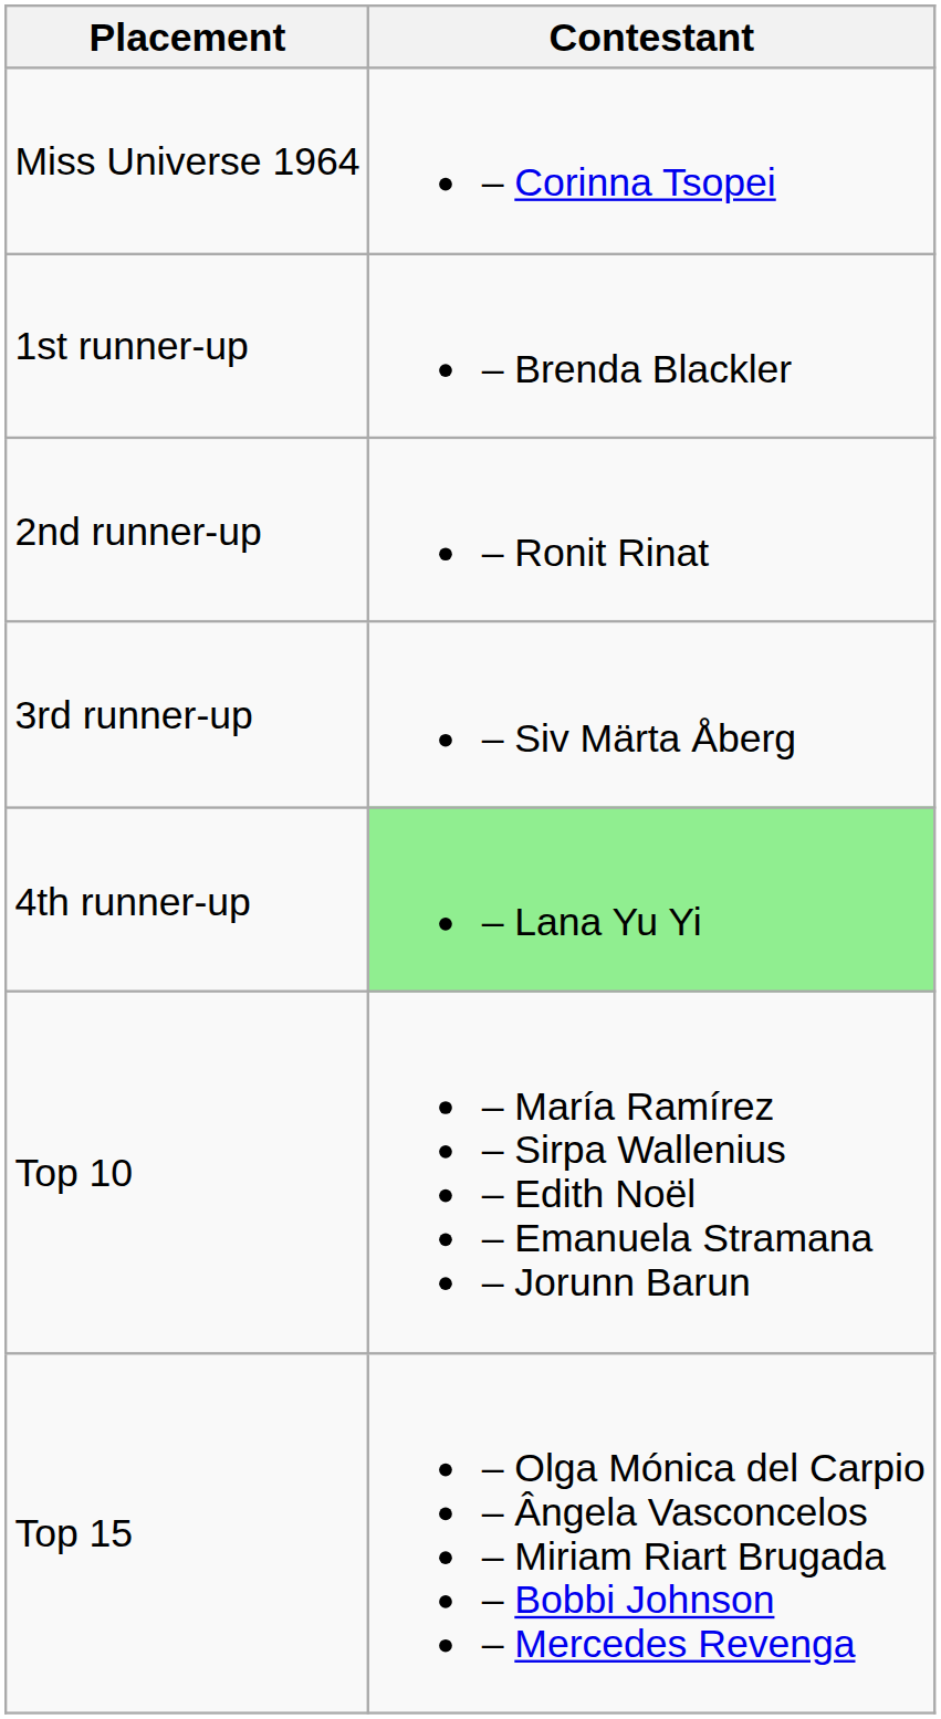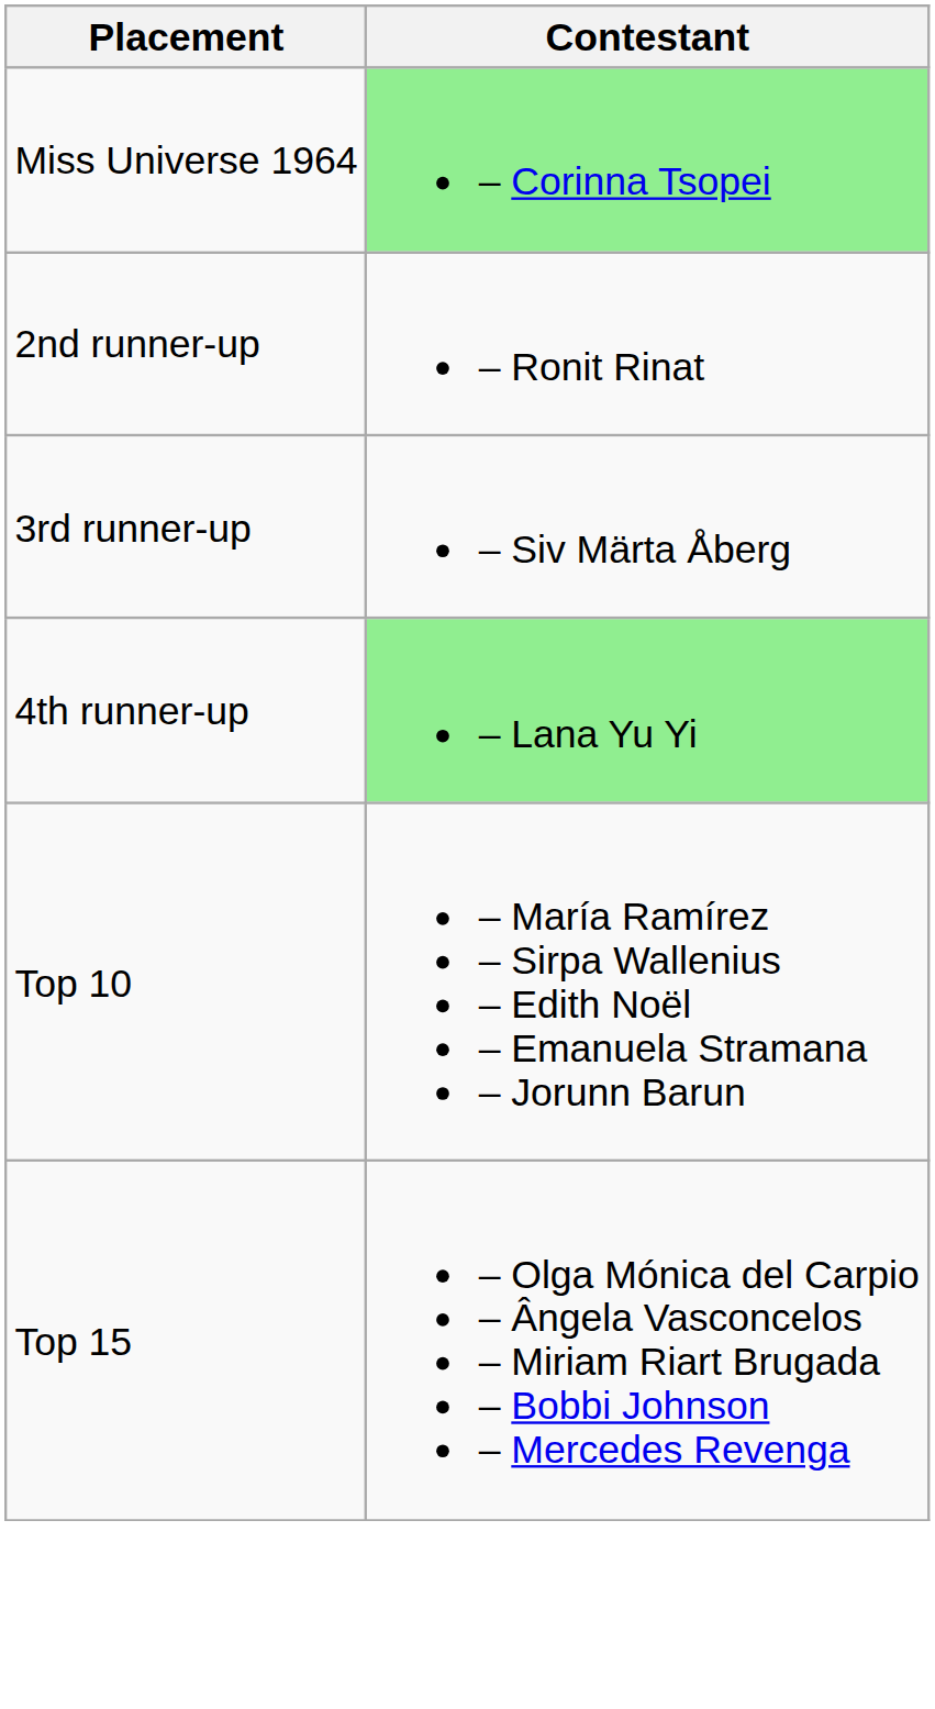Miss Universe 1964 | Contestant: no background -> lightgreen background
- row: 1st runner-up | – Brenda Blackler
